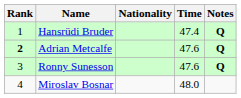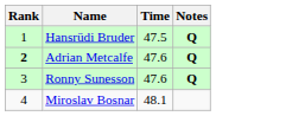- column: Nationality
Hansrüdi Bruder | Time: 47.4 -> 47.5
Miroslav Bosnar | Time: 48.0 -> 48.1
